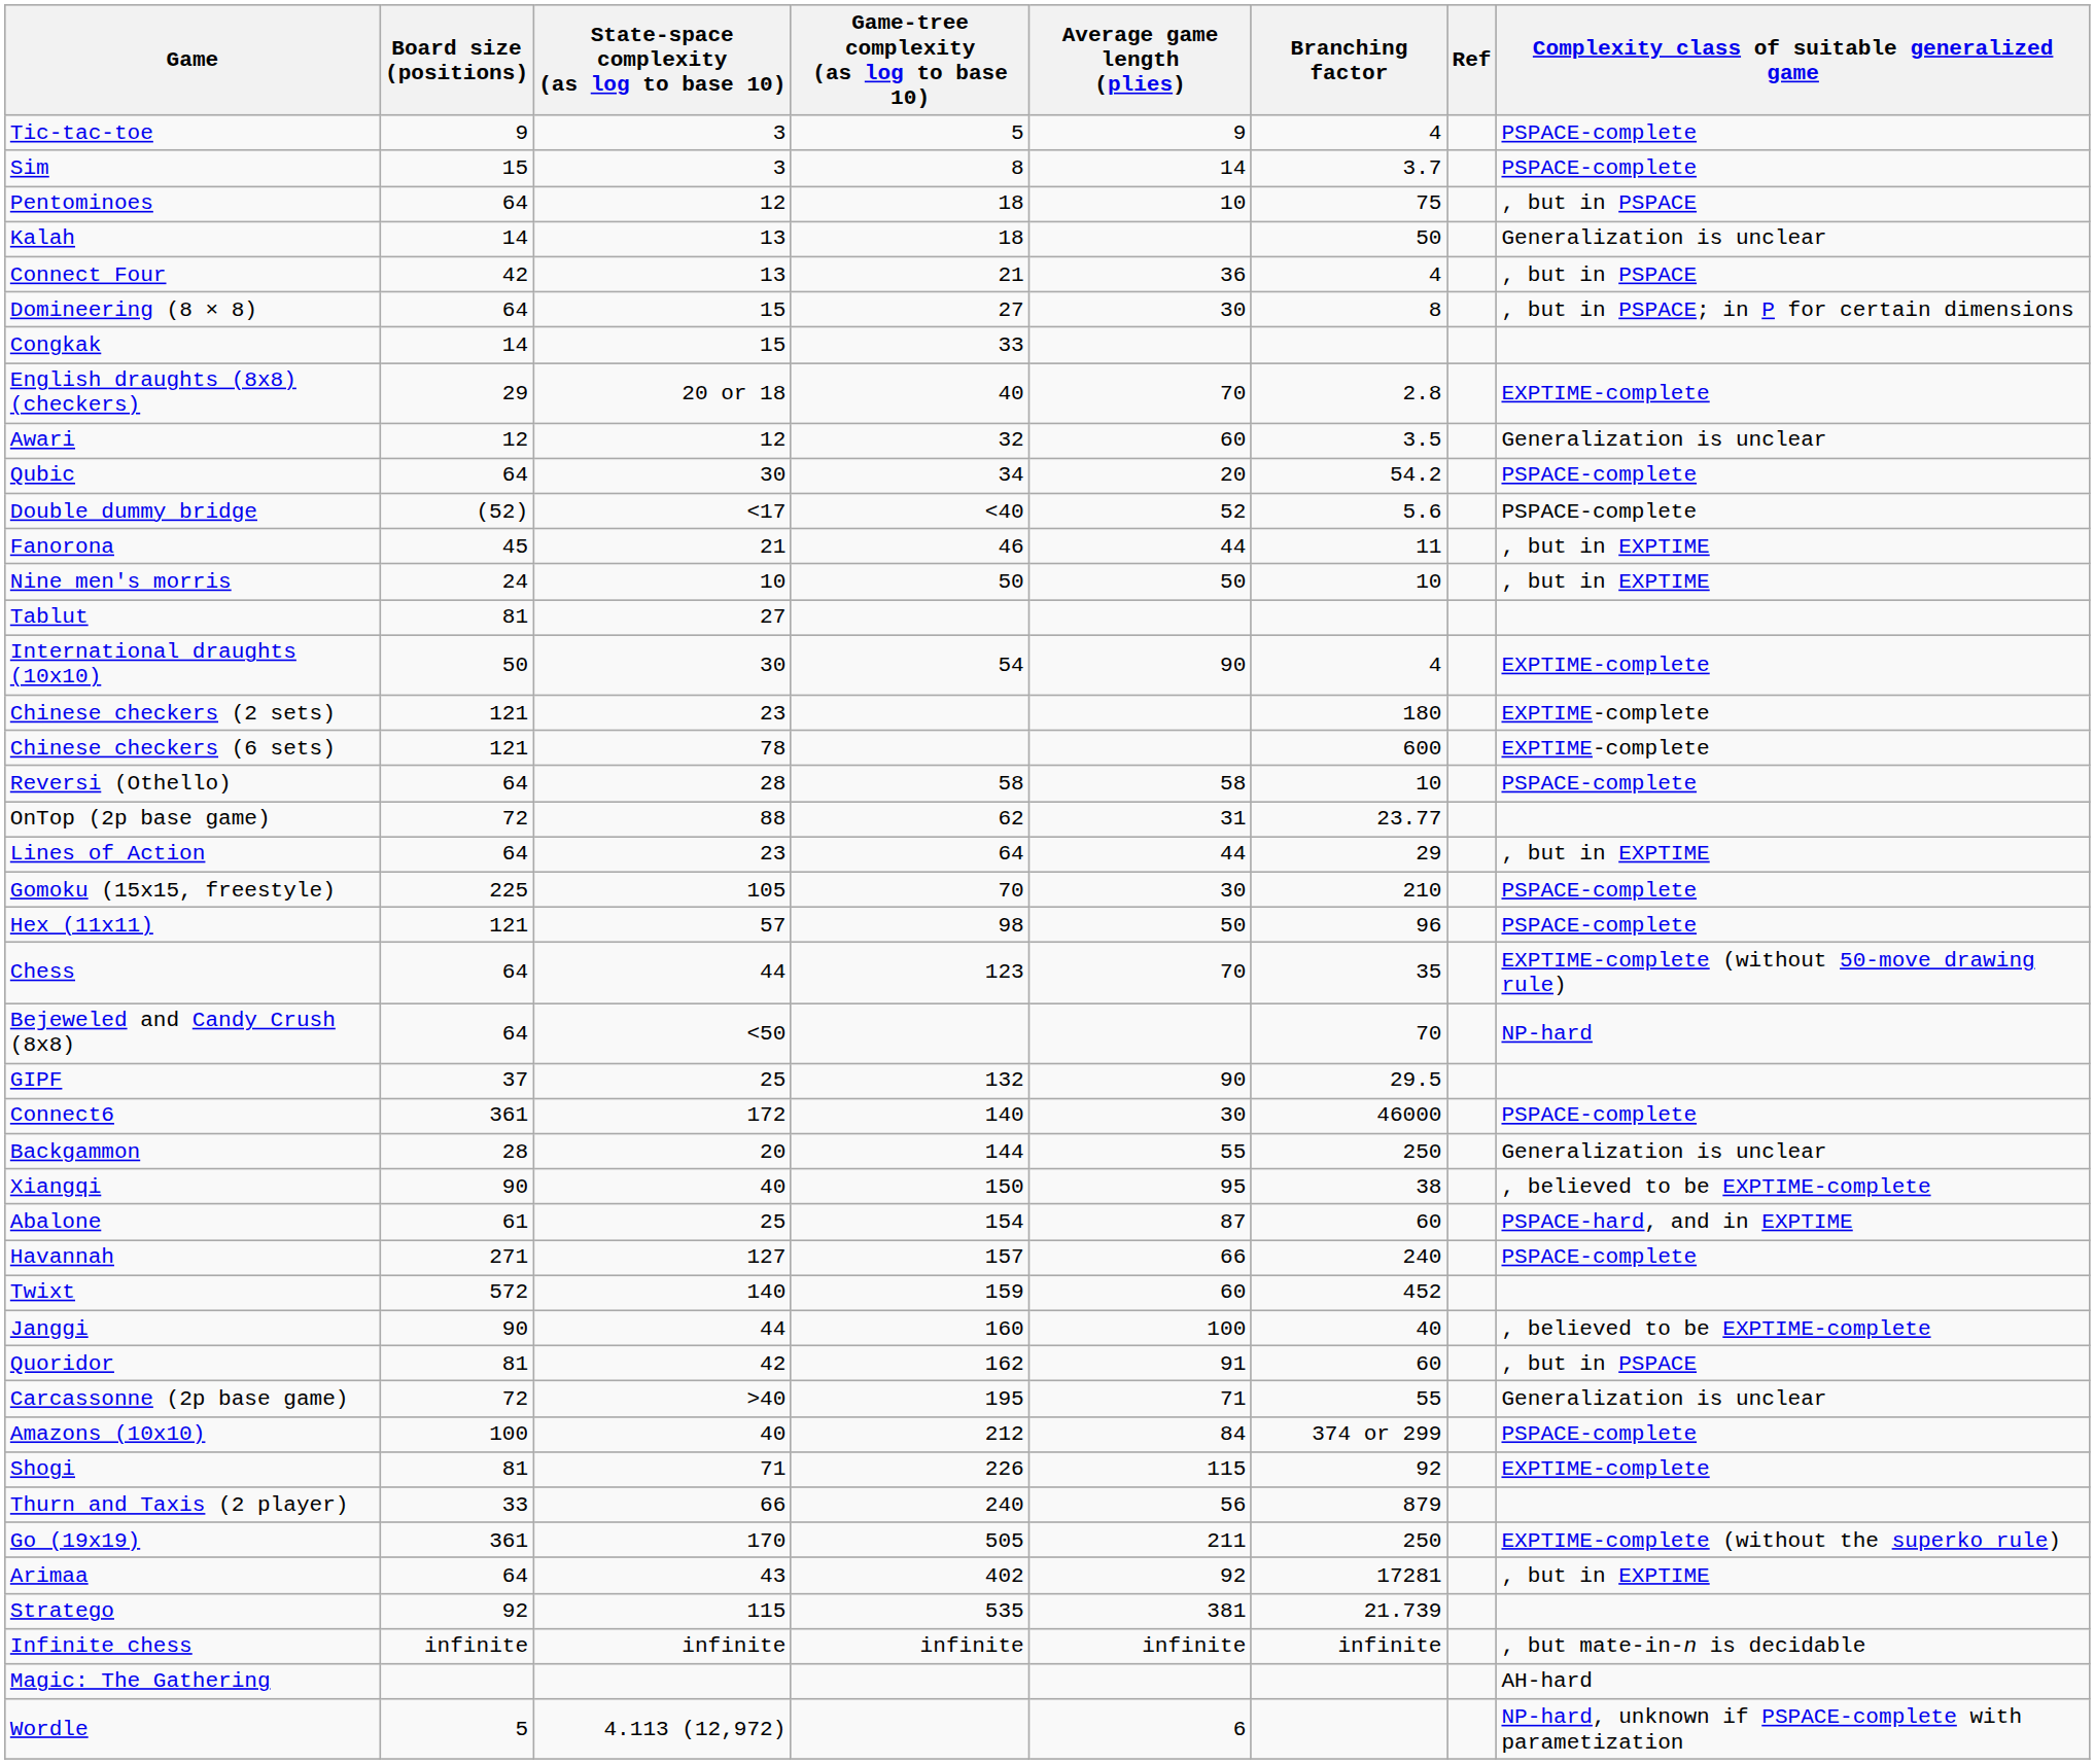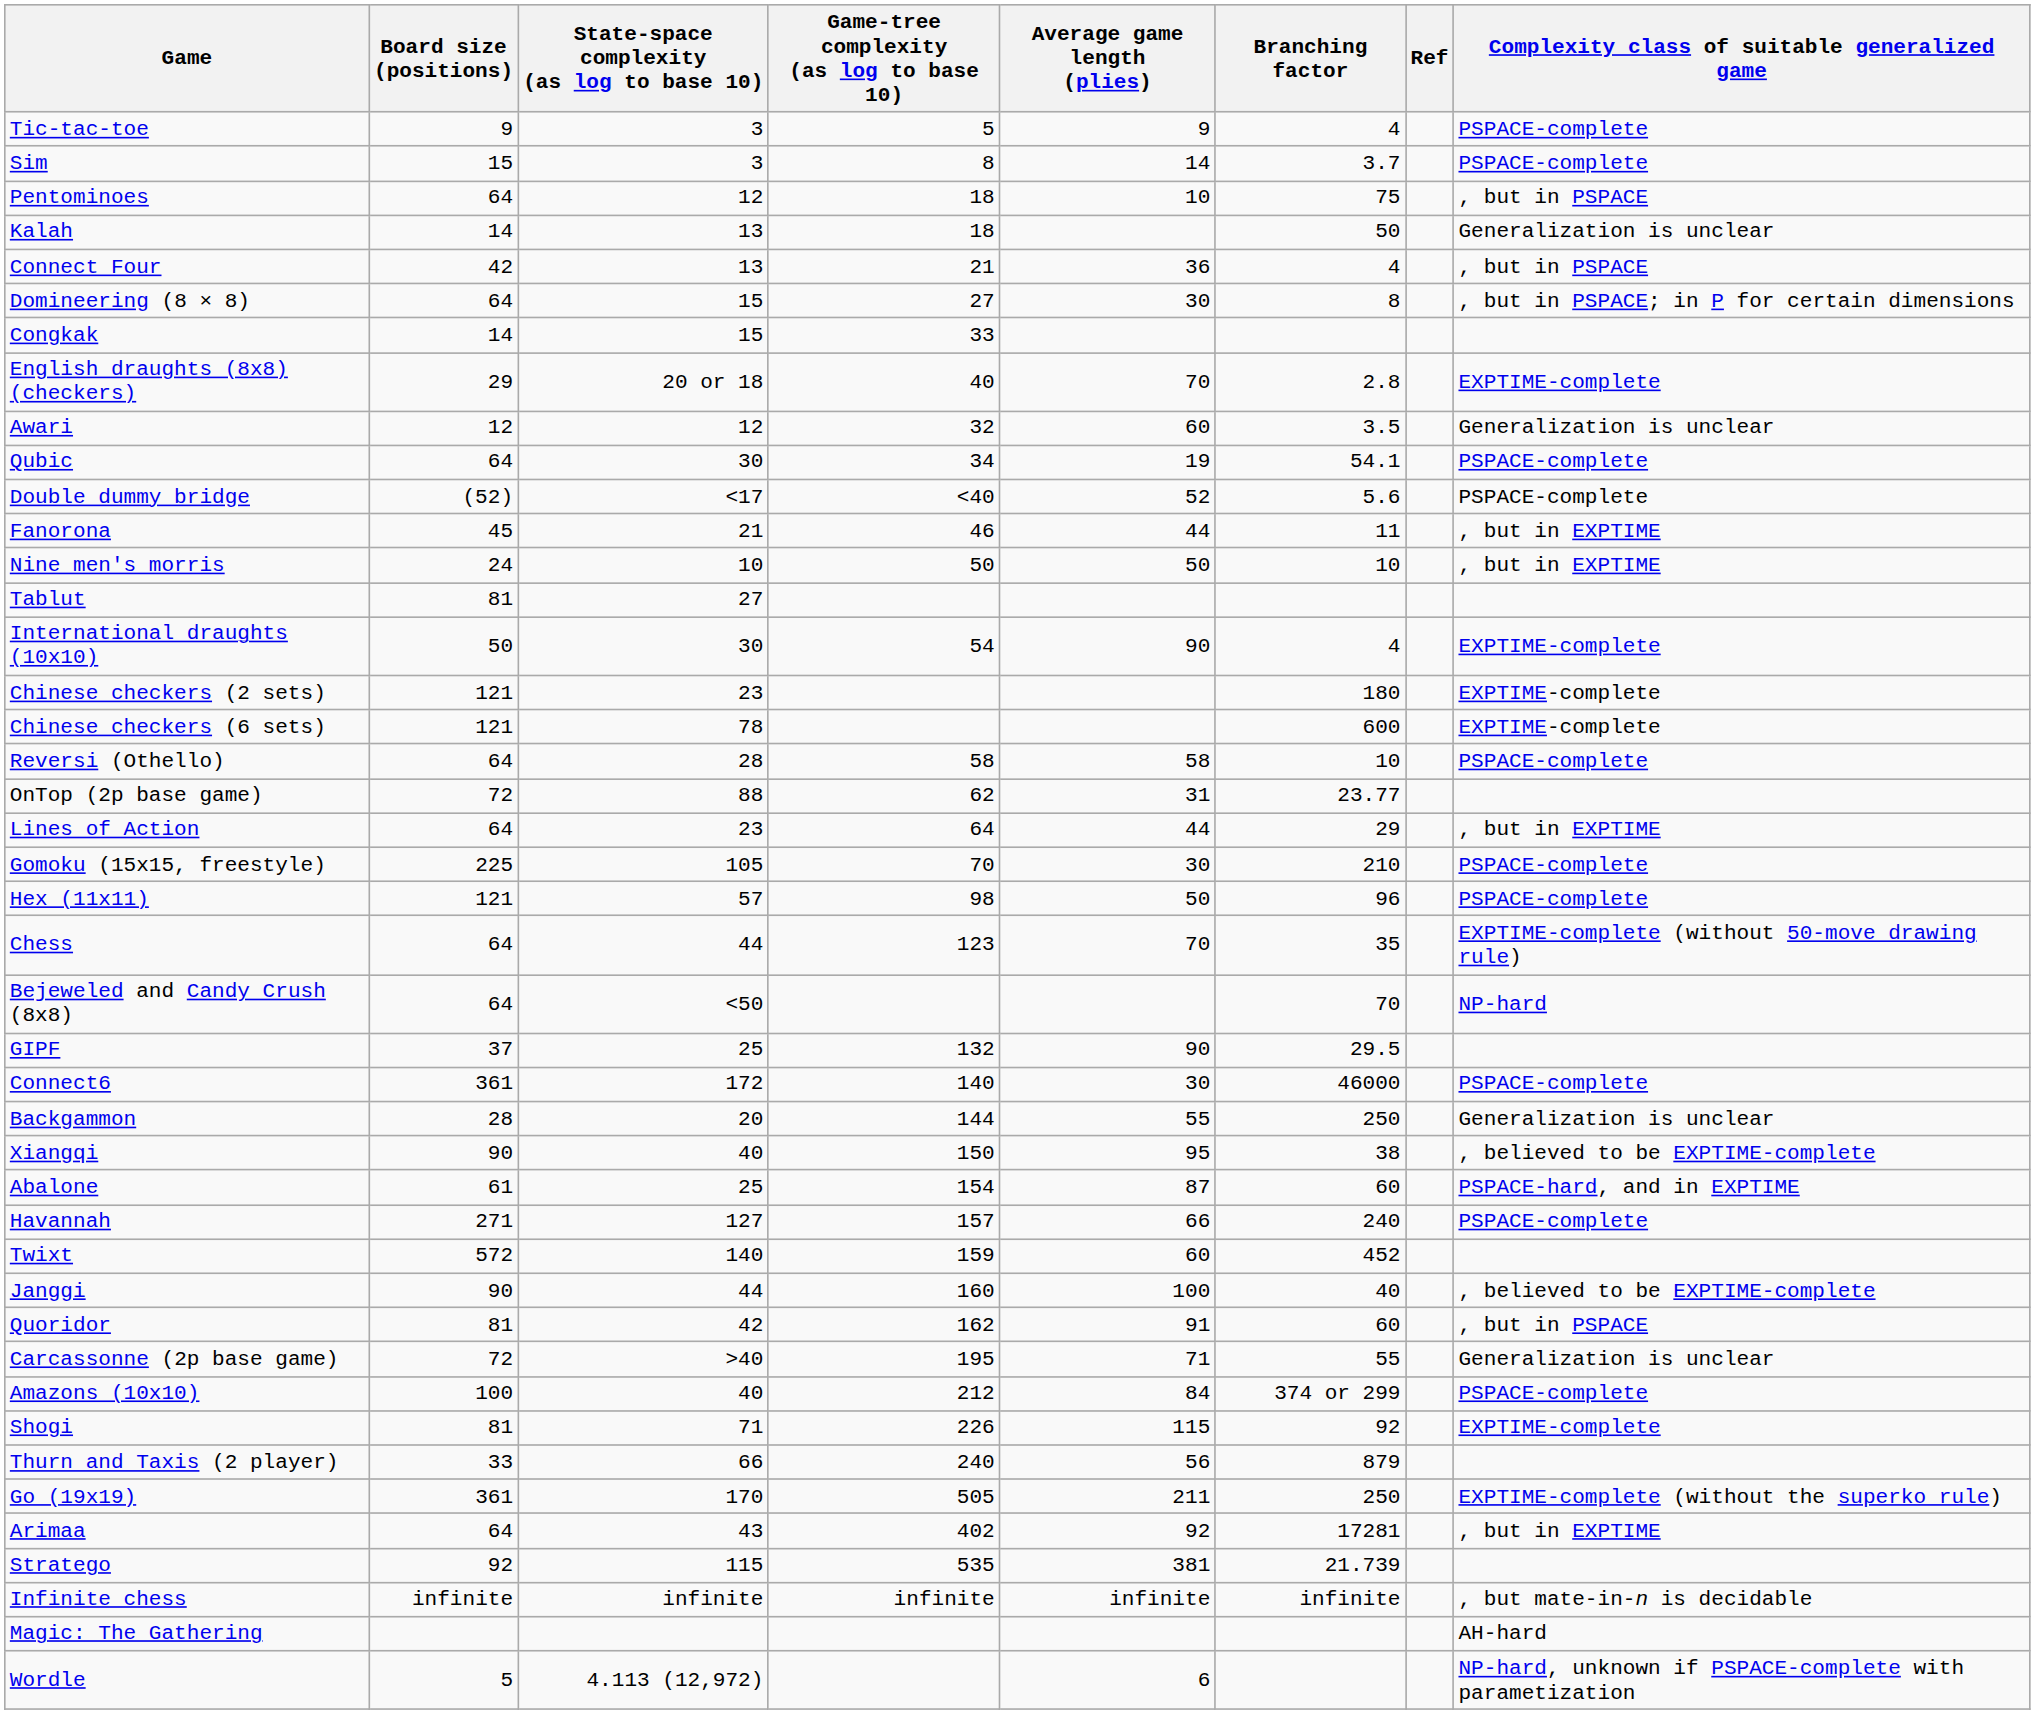Qubic | Average game length (plies): 20 -> 19
Qubic | Branching factor: 54.2 -> 54.1
